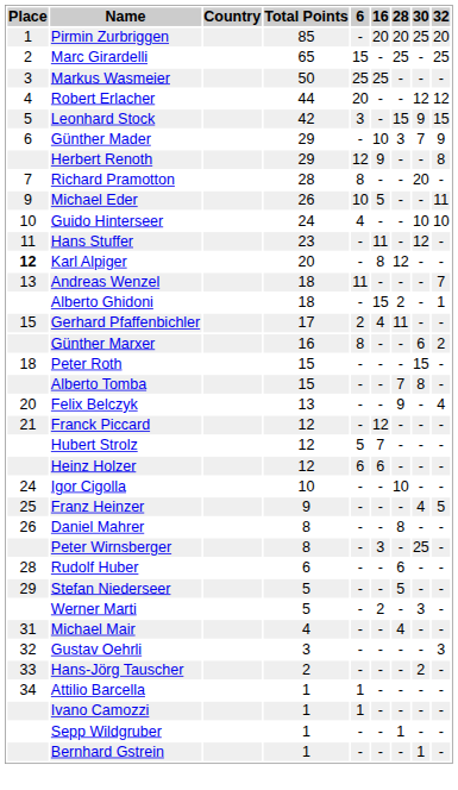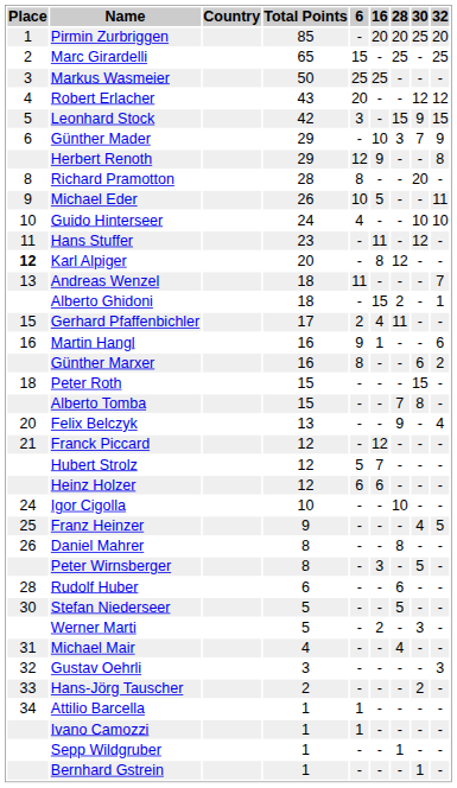Robert Erlacher | Total Points: 44 -> 43
Richard Pramotton | Place: 7 -> 8
+ row: 16 | Martin Hangl | 16 | 9 | 1 | - | - | 6
Peter Wirnsberger | 30: 25 -> 5
Stefan Niederseer | Place: 29 -> 30
